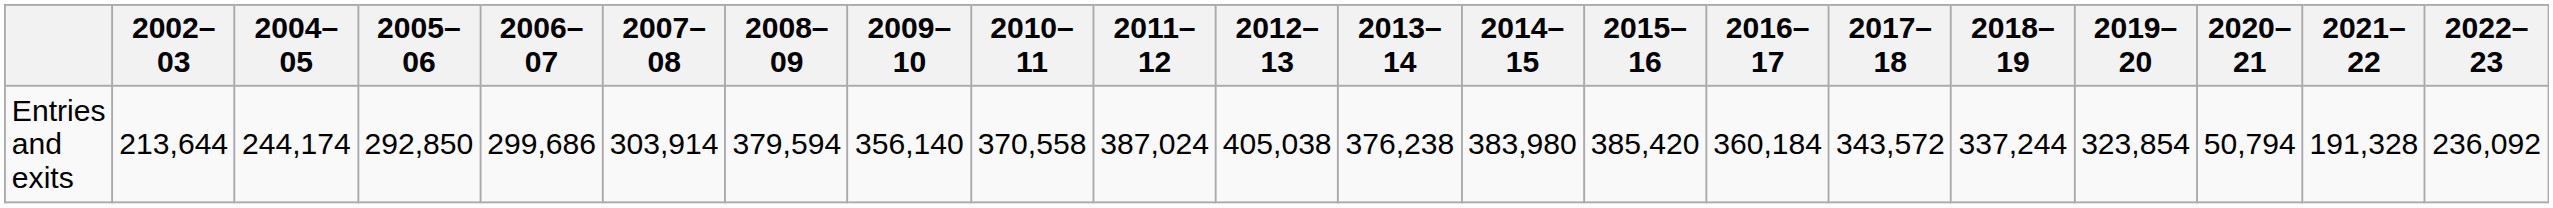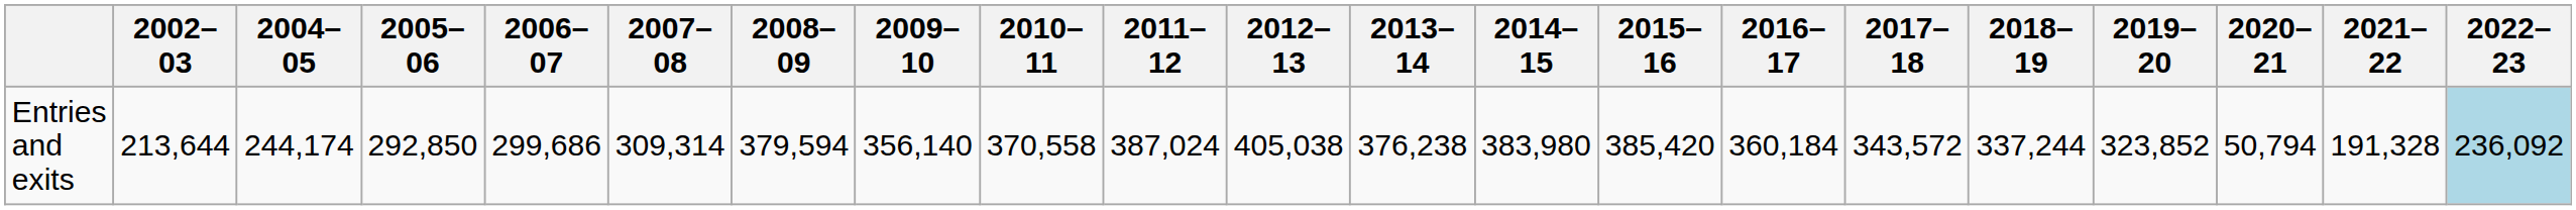Entries and exits | 2007–08: 303,914 -> 309,314
Entries and exits | 2019–20: 323,854 -> 323,852
Entries and exits | 2022–23: no background -> lightblue background
